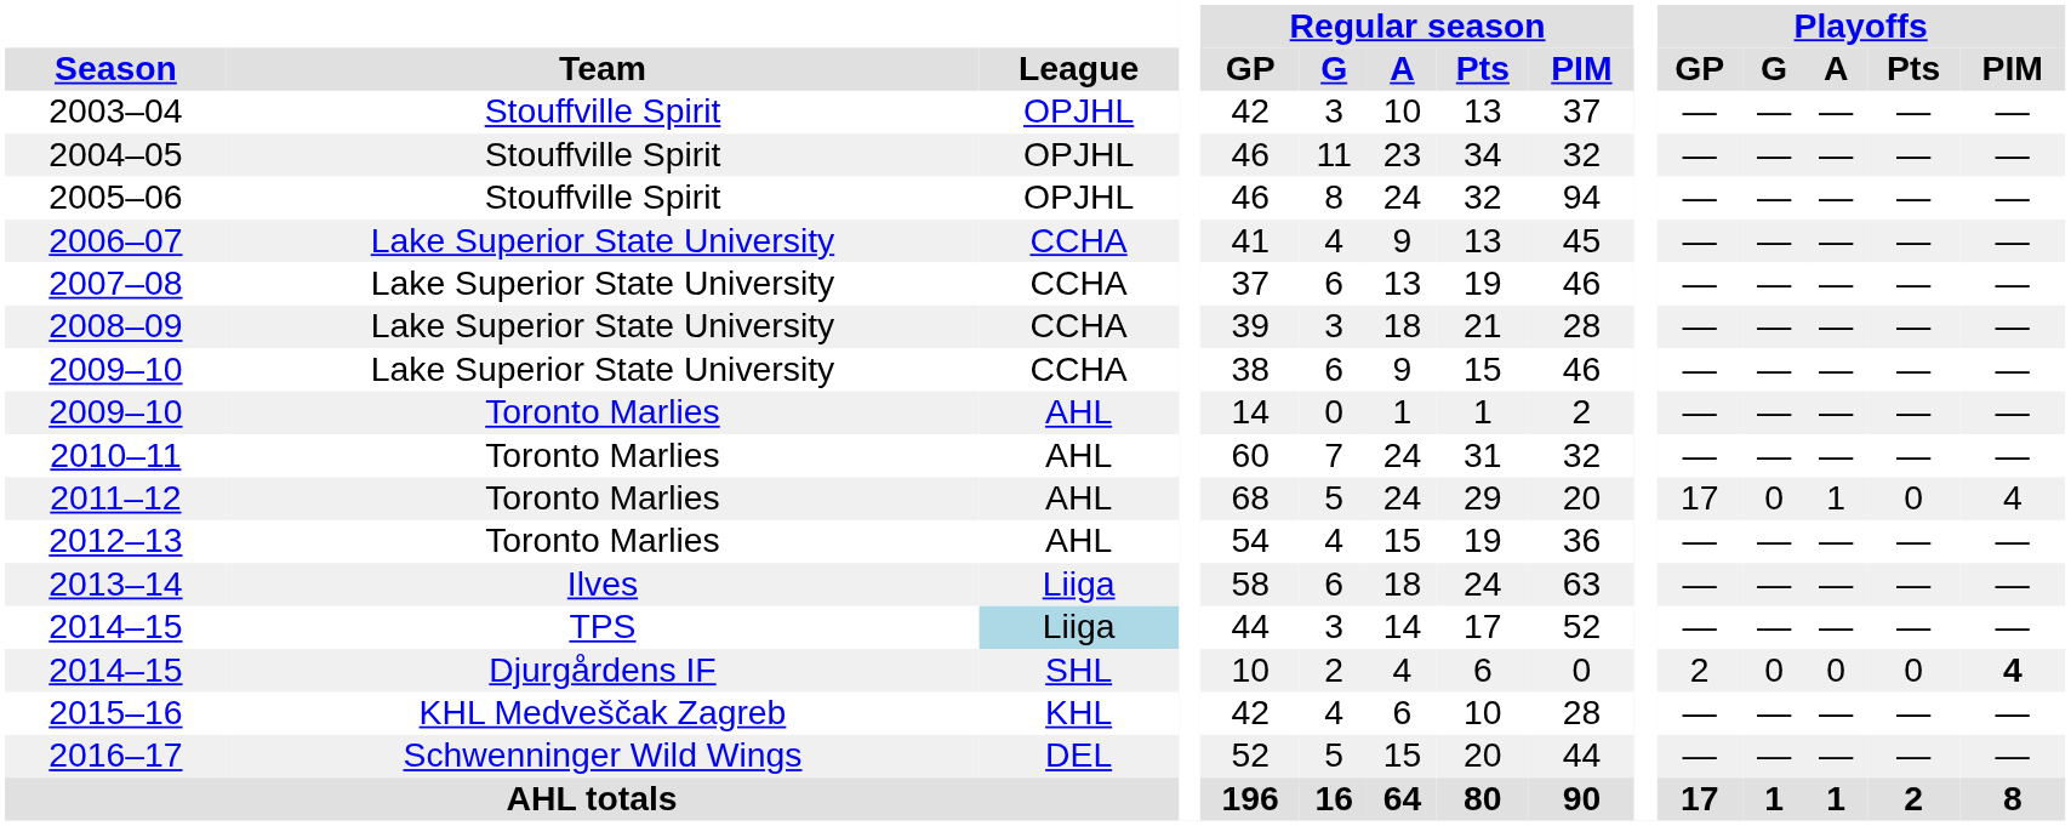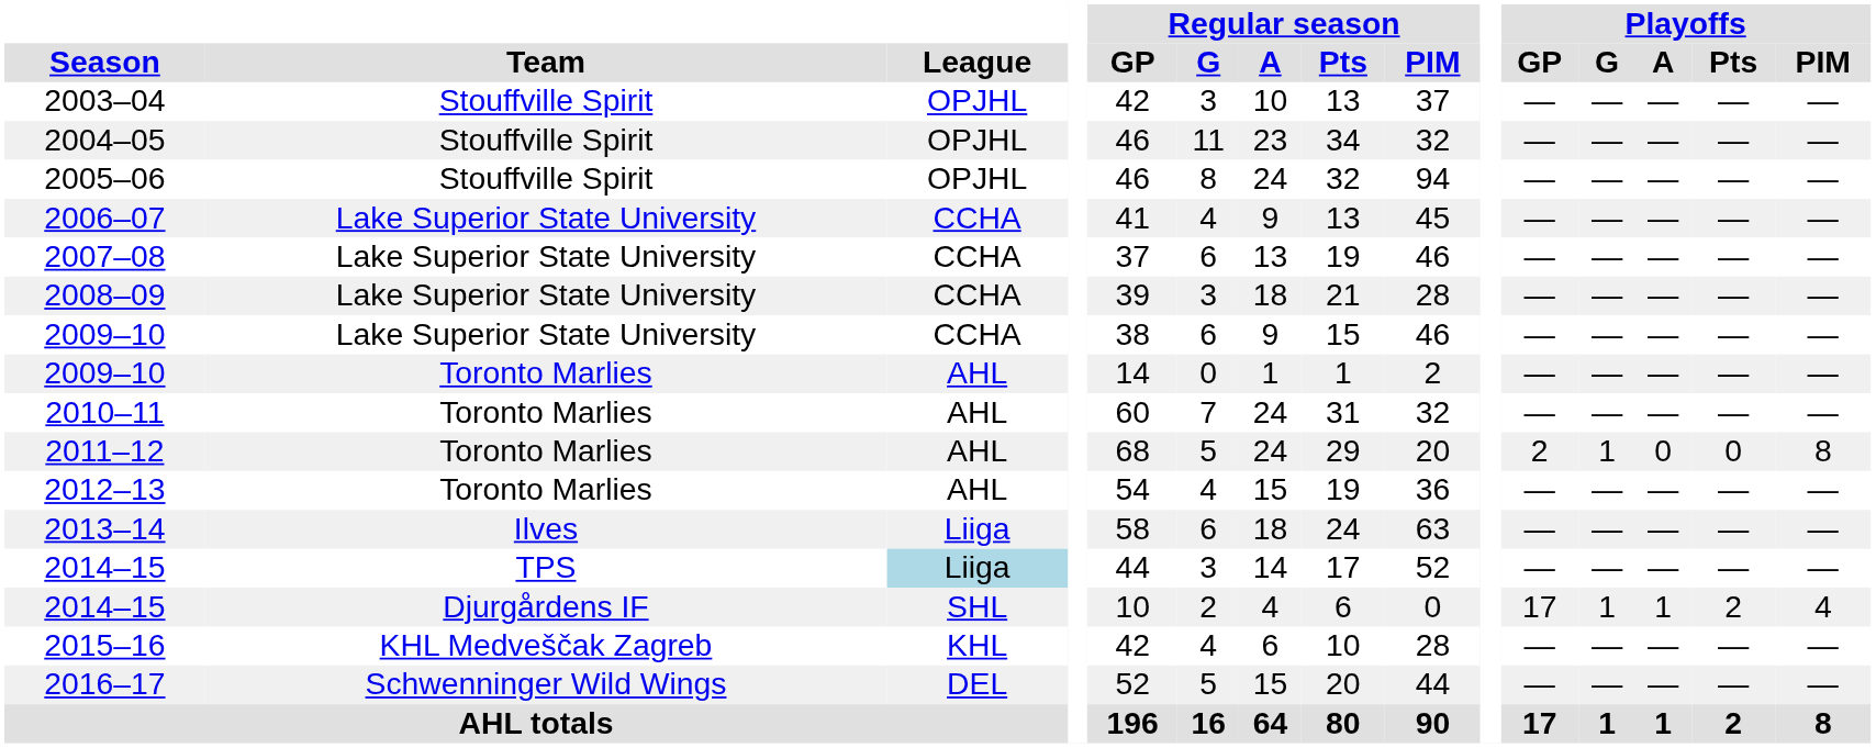2011–12 | Playoffs / GP: 17 -> 2
2011–12 | Playoffs / G: 0 -> 1
2011–12 | Playoffs / A: 1 -> 0
2011–12 | Playoffs / PIM: 4 -> 8
2014–15 / Djurgårdens IF | Playoffs / GP: 2 -> 17
2014–15 / Djurgårdens IF | Playoffs / G: 0 -> 1
2014–15 / Djurgårdens IF | Playoffs / A: 0 -> 1
2014–15 / Djurgårdens IF | Playoffs / Pts: 0 -> 2
2014–15 / Djurgårdens IF | Playoffs / PIM: bold -> normal
